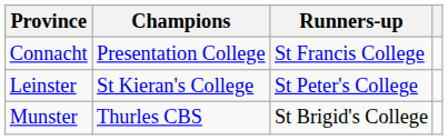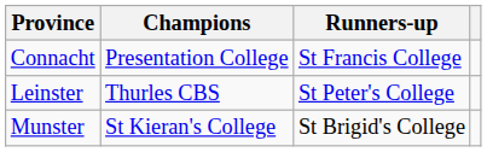Leinster | Champions: St Kieran's College -> Thurles CBS
Munster | Champions: Thurles CBS -> St Kieran's College
